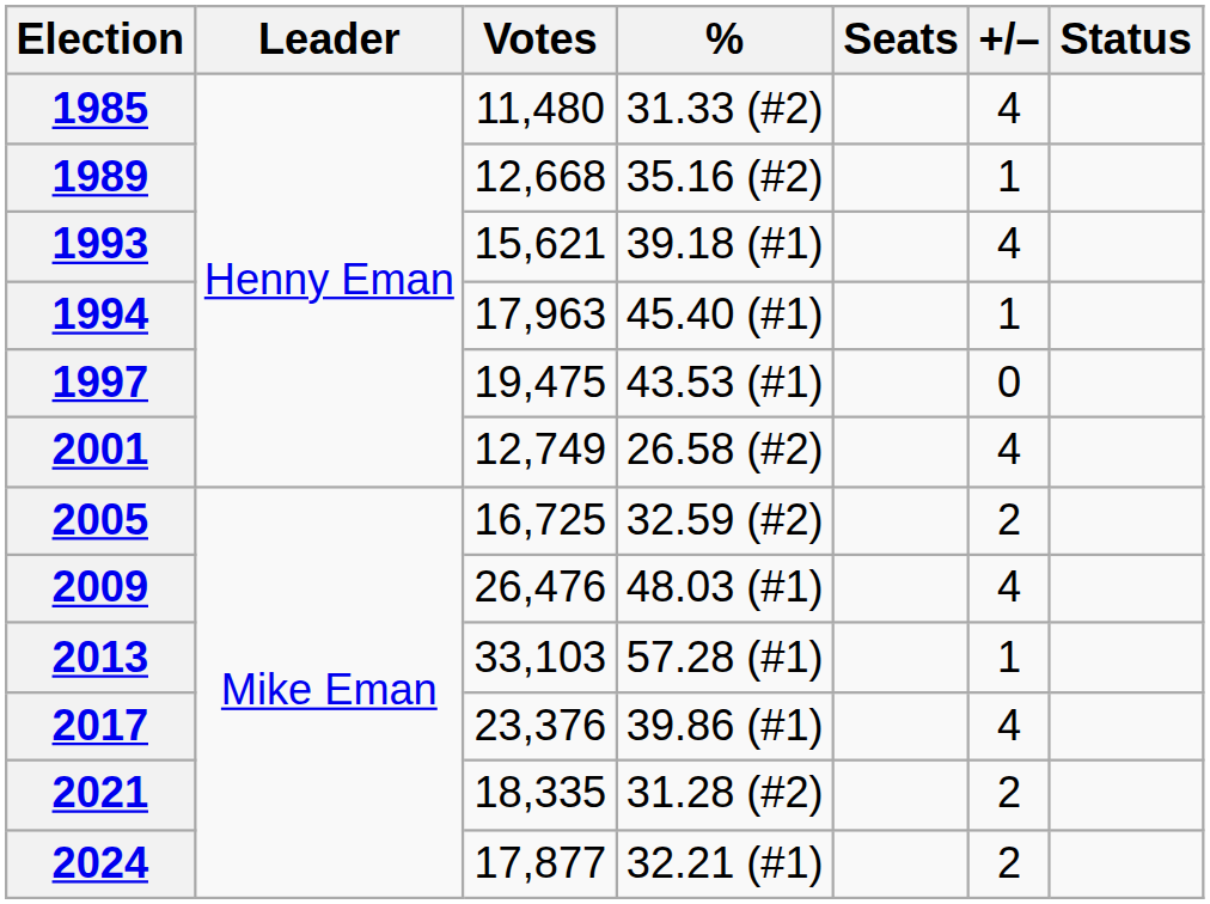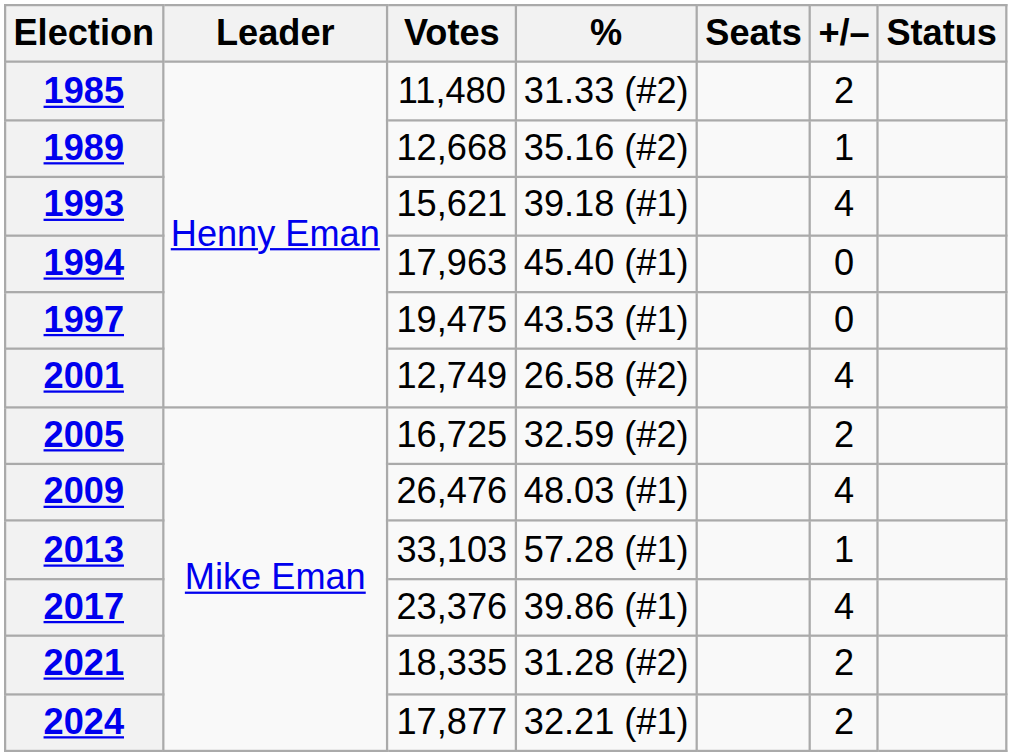1985 | +/–: 4 -> 2
1994 | +/–: 1 -> 0
